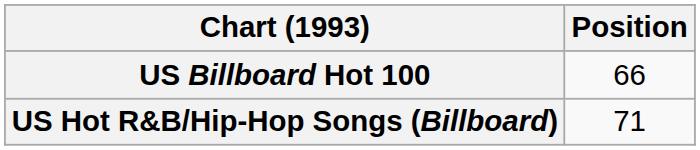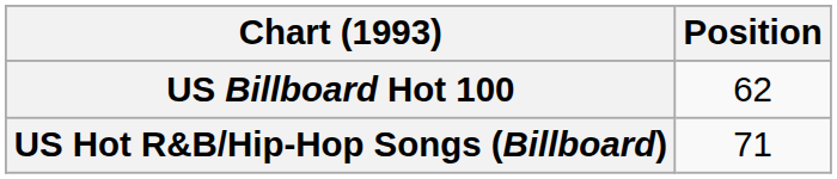US Billboard Hot 100 | Position: 66 -> 62
